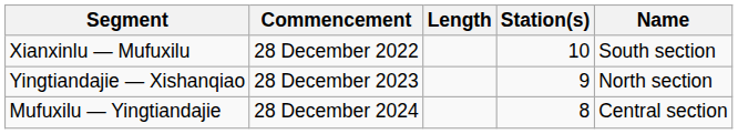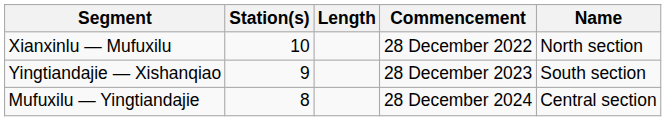columns swapped: Commencement <-> Station(s)
Xianxinlu — Mufuxilu | Name: South section -> North section
Yingtiandajie — Xishanqiao | Name: North section -> South section
